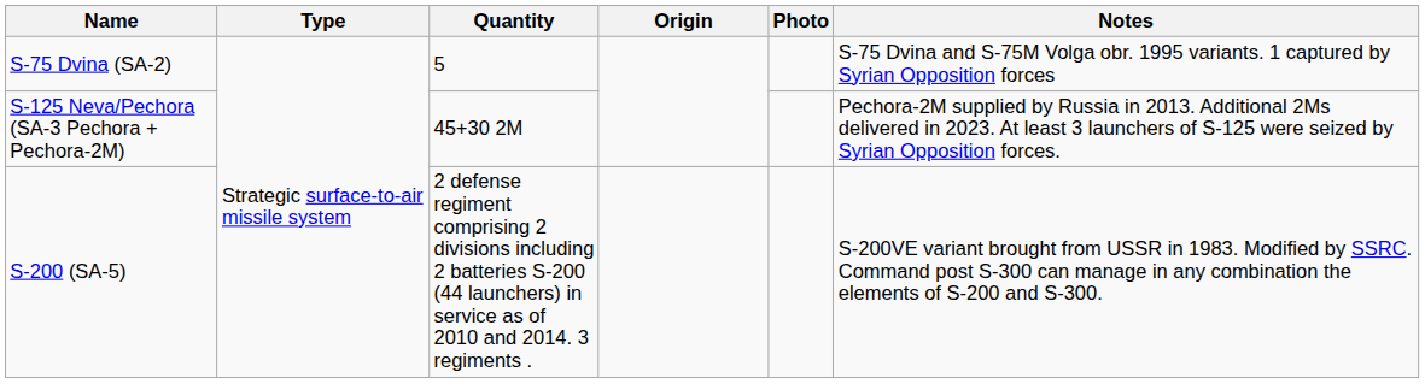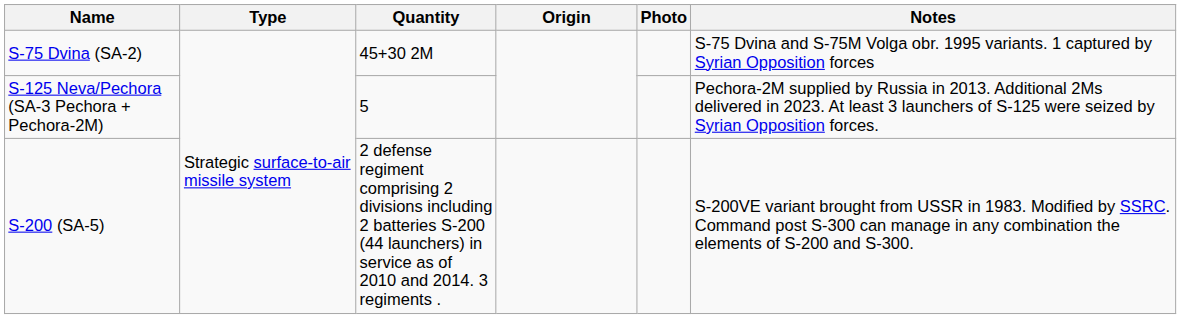S-75 Dvina (SA-2) | Quantity: 5 -> 45+30 2M
S-125 Neva/Pechora (SA-3 Pechora + Pechora-2M) | Quantity: 45+30 2M -> 5
